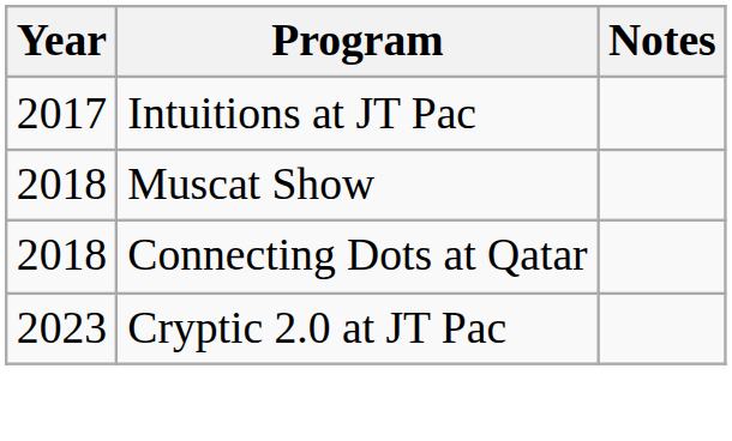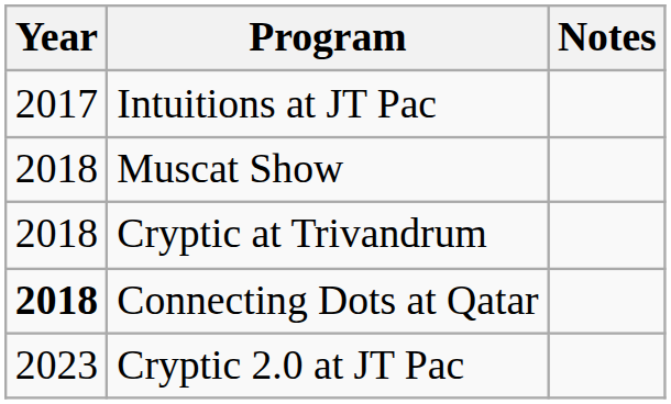+ row: 2018 | Cryptic at Trivandrum
Connecting Dots at Qatar | Year: normal -> bold
